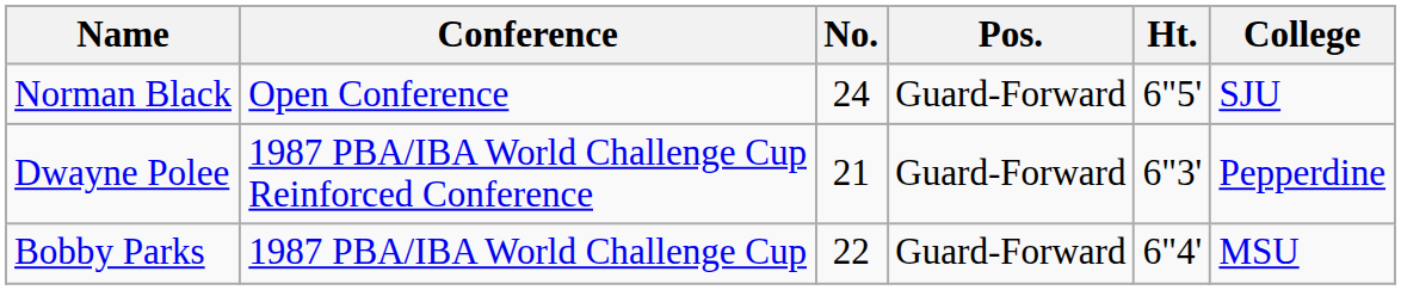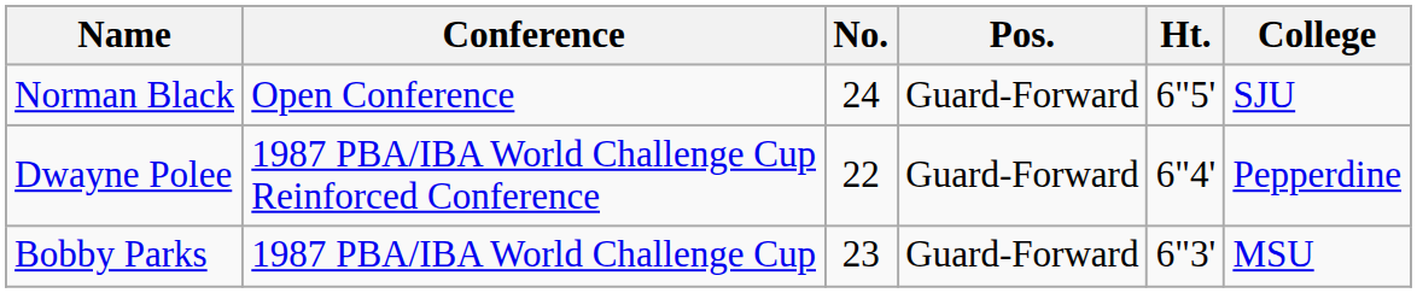Dwayne Polee | No.: 21 -> 22
Dwayne Polee | Ht.: 6"3' -> 6"4'
Bobby Parks | No.: 22 -> 23
Bobby Parks | Ht.: 6"4' -> 6"3'
